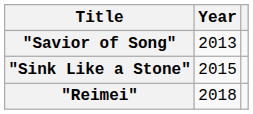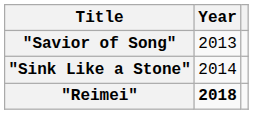"Sink Like a Stone" | Year: 2015 -> 2014
"Reimei" | Year: normal -> bold
